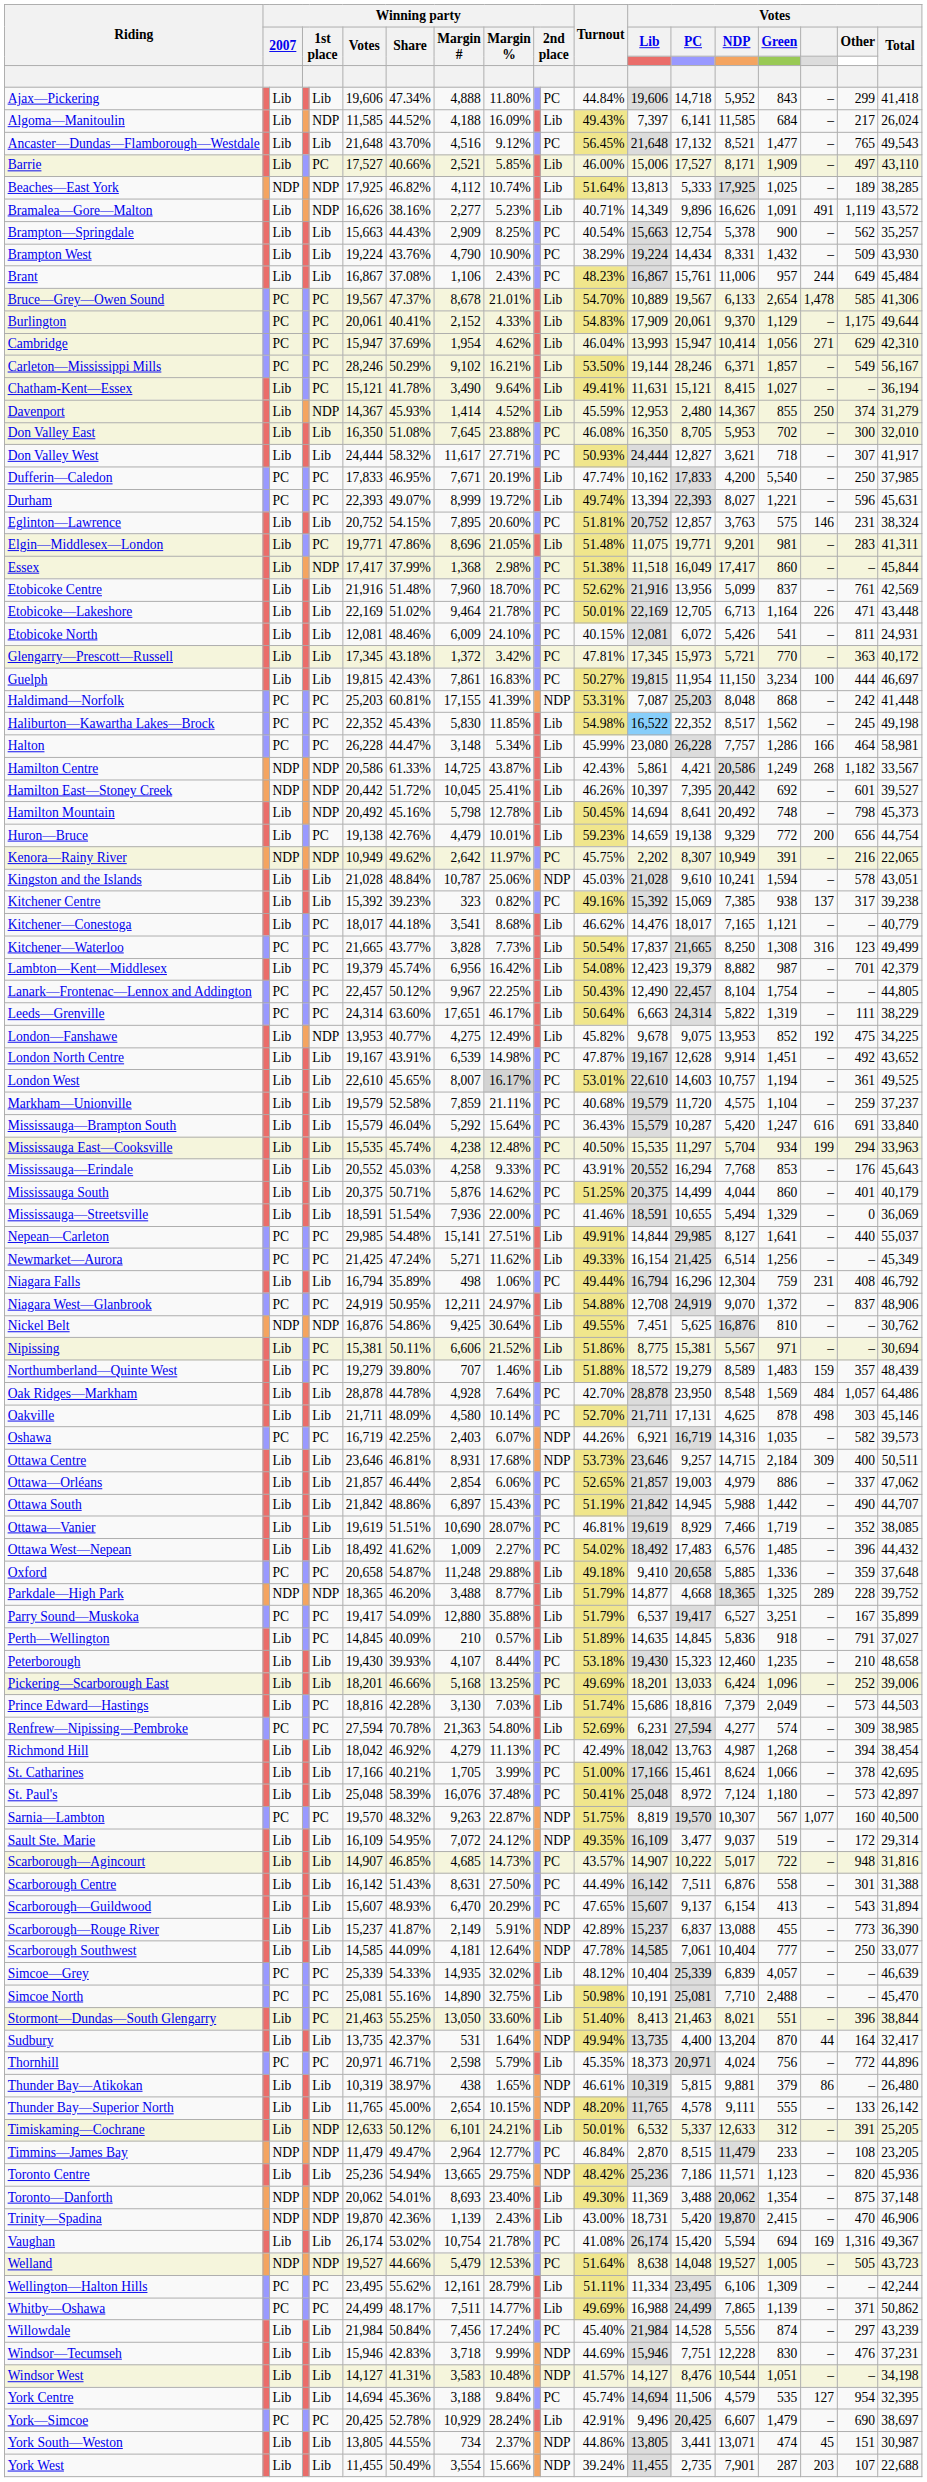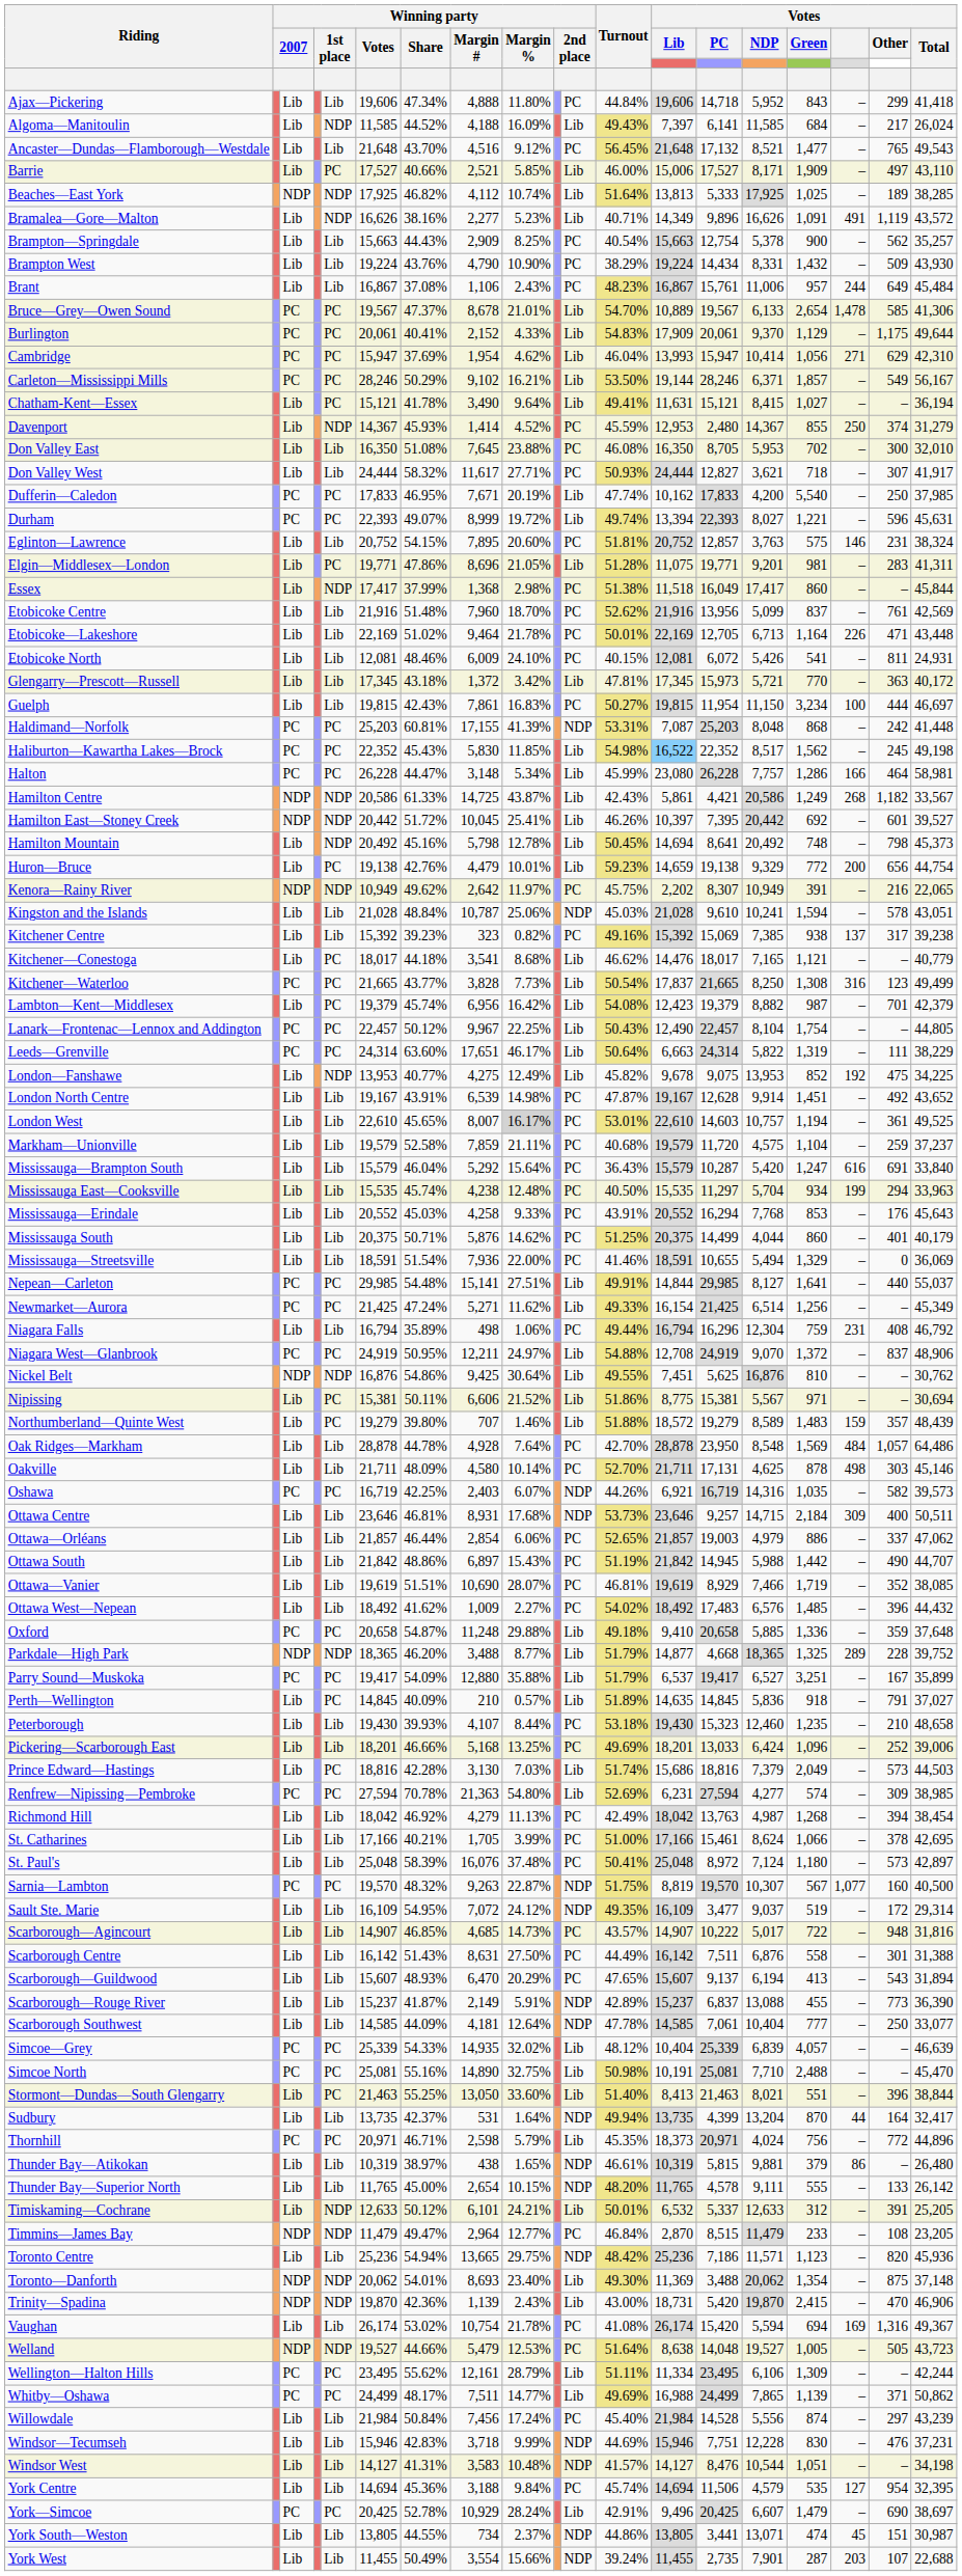Davenport | column 11: Lib -> PC
Elgin—Middlesex—London | Turnout: 51.48% -> 51.28%
Glengarry—Prescott—Russell | column 11: PC -> Lib
Scarborough—Guildwood | Votes / NDP: 6,154 -> 6,194
Sudbury | Votes / PC: 4,400 -> 4,399
